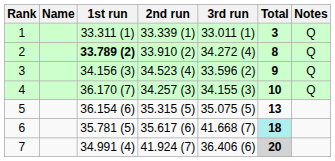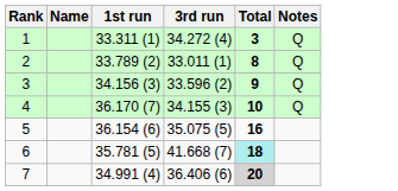- column: 2nd run | 33.339 (1) | 33.910 (2) | 34.523 (4) | 34.257 (3) | 35.315 (5) | 35.617 (6) | 41.924 (7)
1 | 3rd run: 33.011 (1) -> 34.272 (4)
2 | 1st run: bold -> normal
2 | 3rd run: 34.272 (4) -> 33.011 (1)
5 | Total: 13 -> 16
